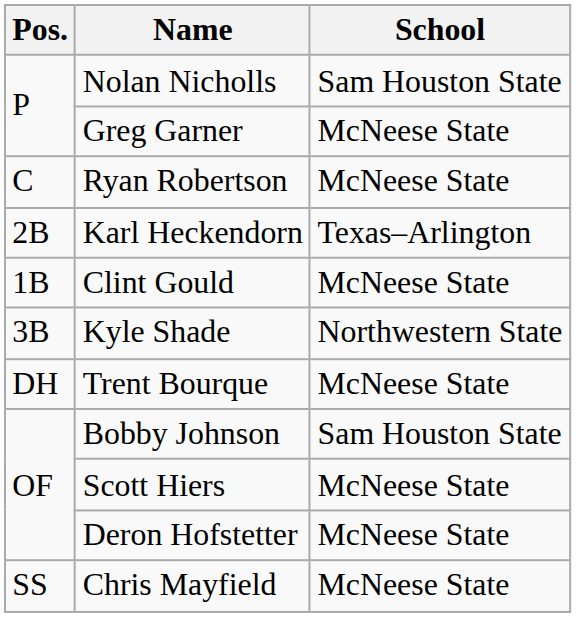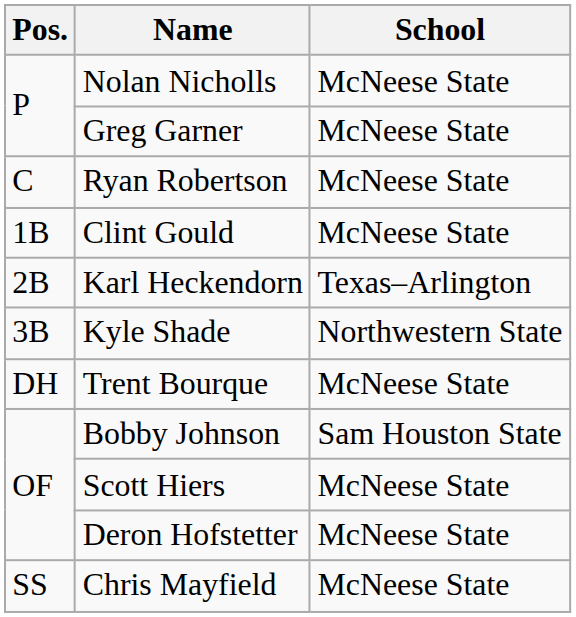Nolan Nicholls | School: Sam Houston State -> McNeese State
rows swapped: Clint Gould <-> Karl Heckendorn
